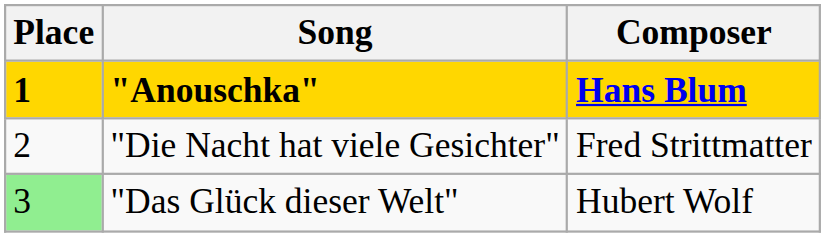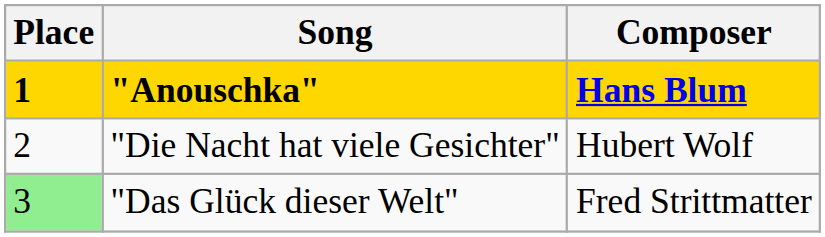"Die Nacht hat viele Gesichter" | Composer: Fred Strittmatter -> Hubert Wolf
"Das Glück dieser Welt" | Composer: Hubert Wolf -> Fred Strittmatter
